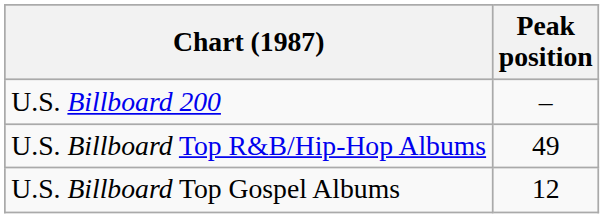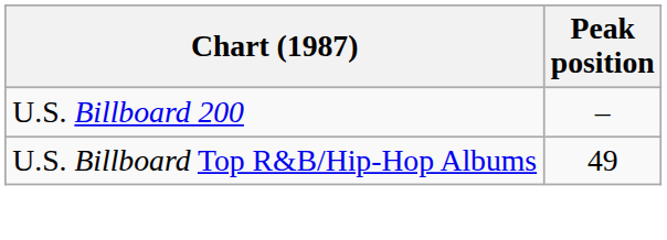- row: U.S. Billboard Top Gospel Albums | 12
